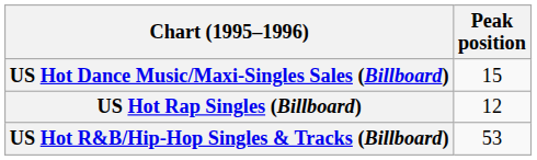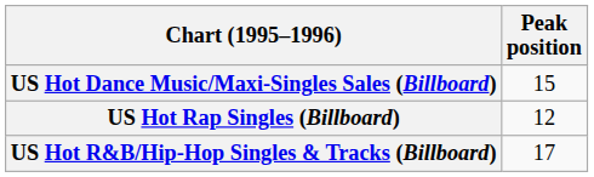US Hot R&B/Hip-Hop Singles & Tracks (Billboard) | Peak position: 53 -> 17
